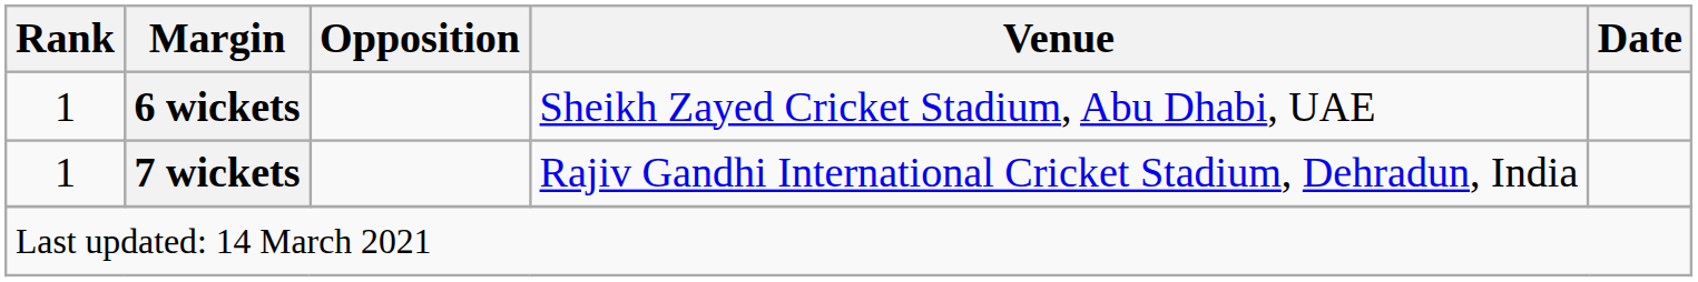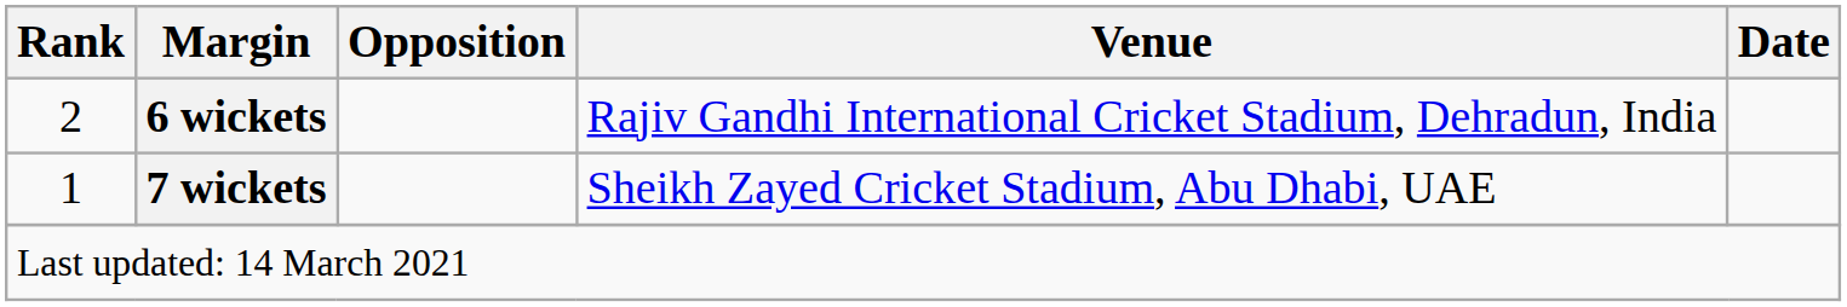6 wickets | Rank: 1 -> 2
6 wickets | Venue: Sheikh Zayed Cricket Stadium, Abu Dhabi, UAE -> Rajiv Gandhi International Cricket Stadium, Dehradun, India
7 wickets | Venue: Rajiv Gandhi International Cricket Stadium, Dehradun, India -> Sheikh Zayed Cricket Stadium, Abu Dhabi, UAE
